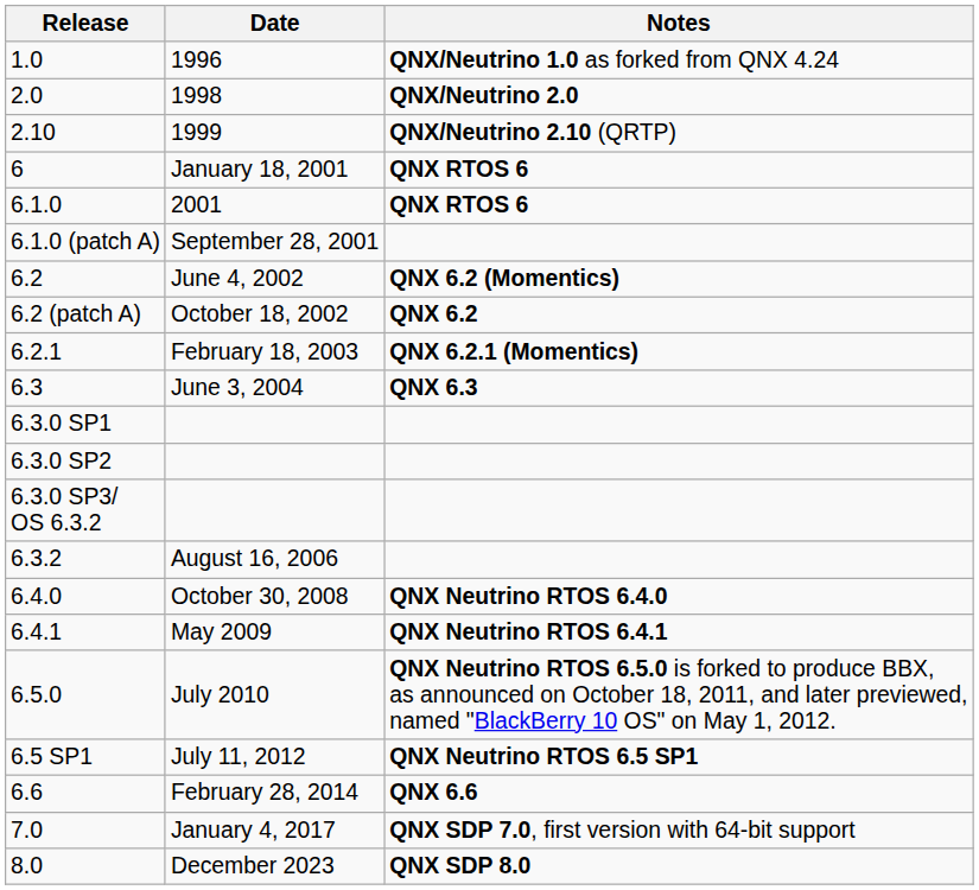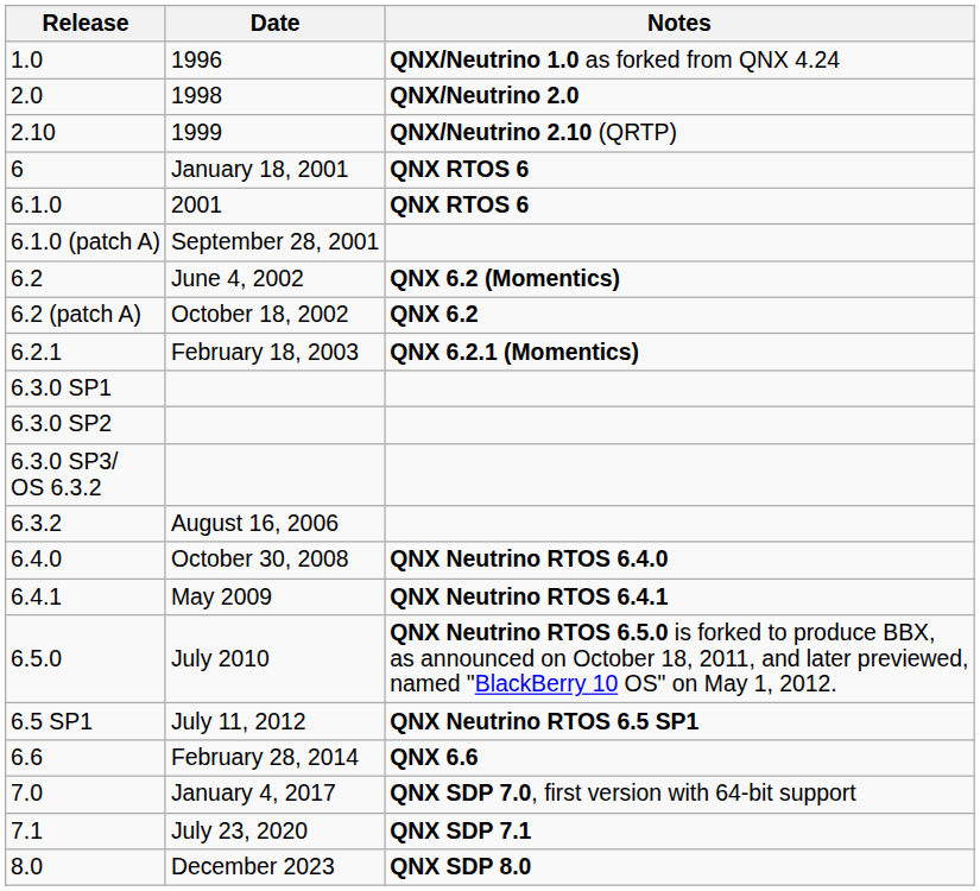- row: 6.3 | June 3, 2004 | QNX 6.3
+ row: 7.1 | July 23, 2020 | QNX SDP 7.1
